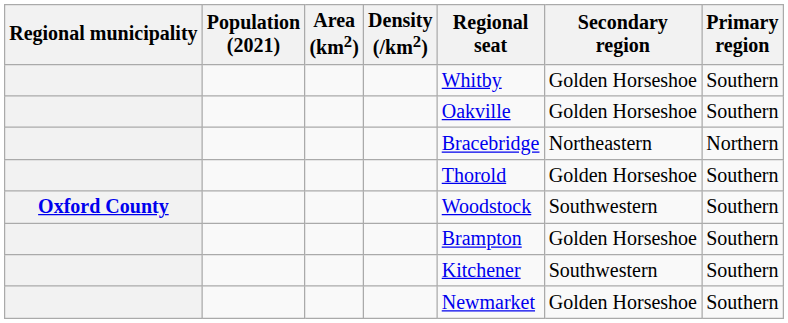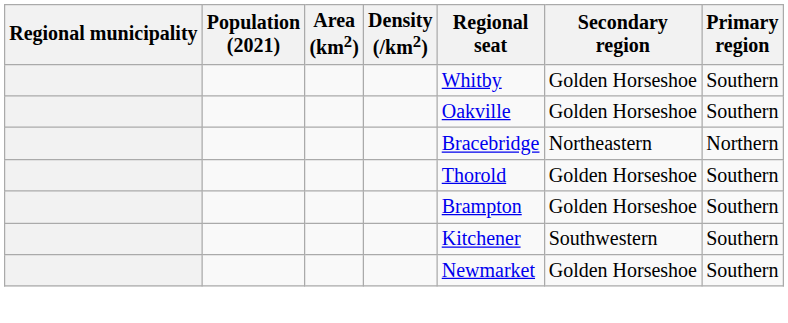- row: Oxford County | Woodstock | Southwestern | Southern
